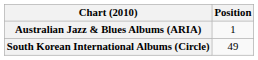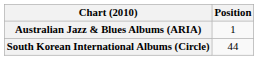South Korean International Albums (Circle) | Position: 49 -> 44
